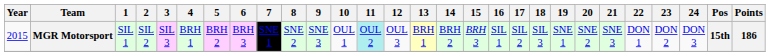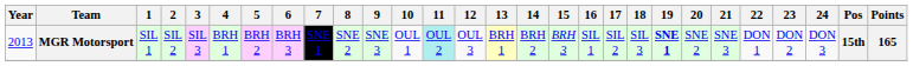MGR Motorsport | Year: 2015 -> 2013
MGR Motorsport | 19: normal -> bold
MGR Motorsport | Points: 186 -> 165
